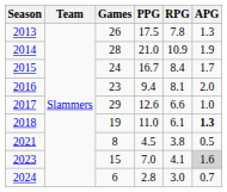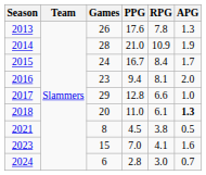2013 | PPG: 17.5 -> 17.6
2017 | PPG: 12.6 -> 12.8
2018 | Games: 19 -> 20
2023 | APG: lightgrey background -> no background
